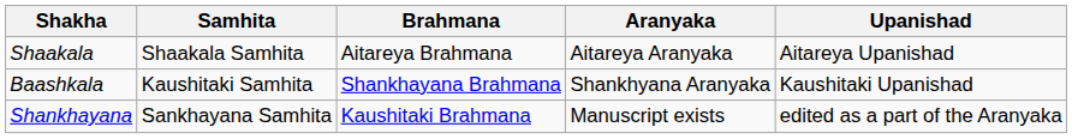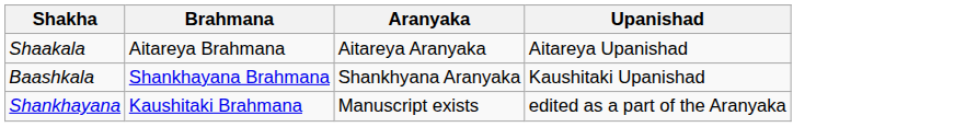- column: Samhita | Shaakala Samhita | Kaushitaki Samhita | Sankhayana Samhita
